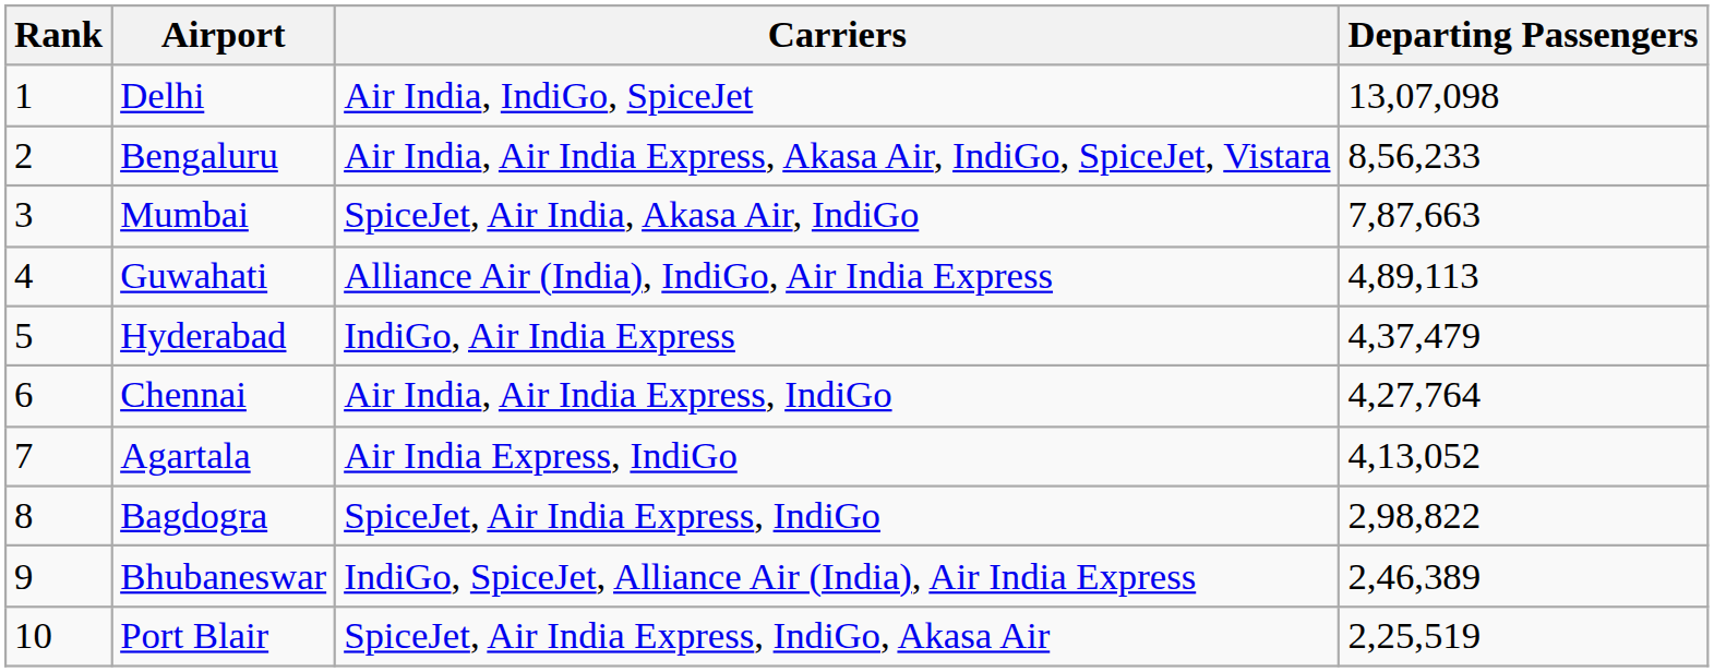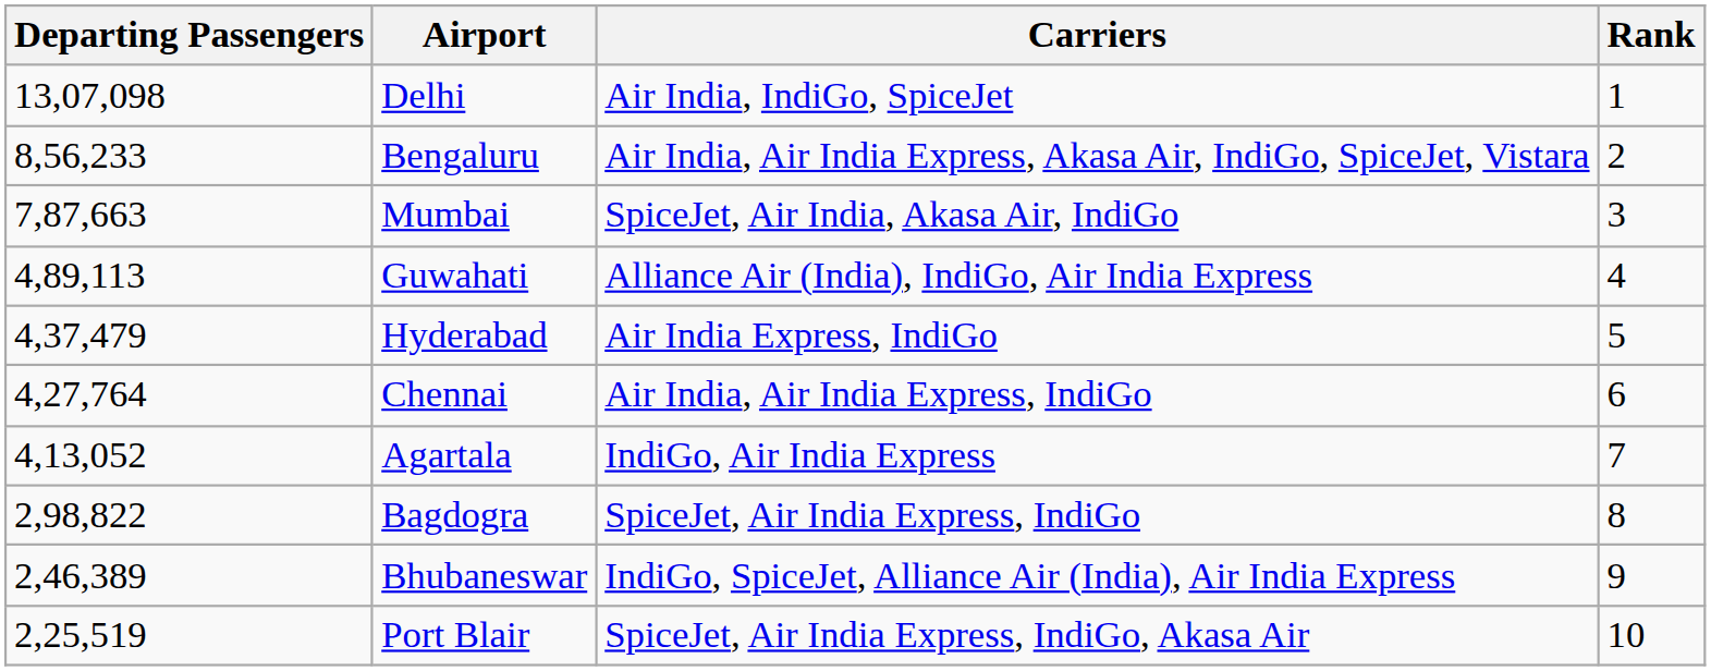columns swapped: Rank <-> Departing Passengers
Hyderabad | Carriers: IndiGo, Air India Express -> Air India Express, IndiGo
Agartala | Carriers: Air India Express, IndiGo -> IndiGo, Air India Express
